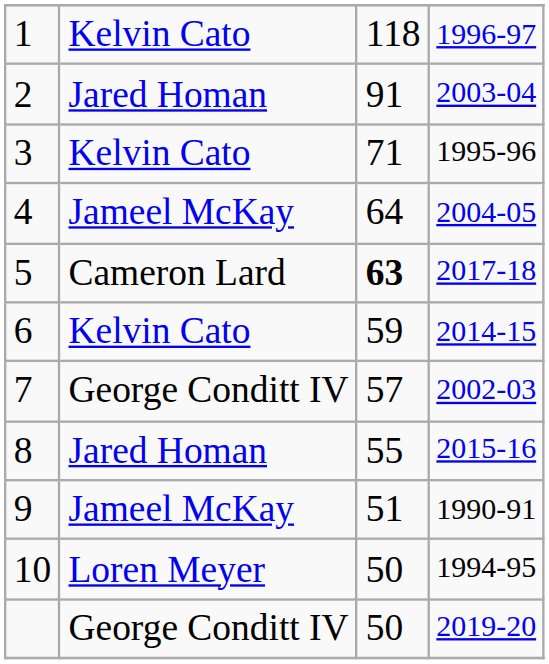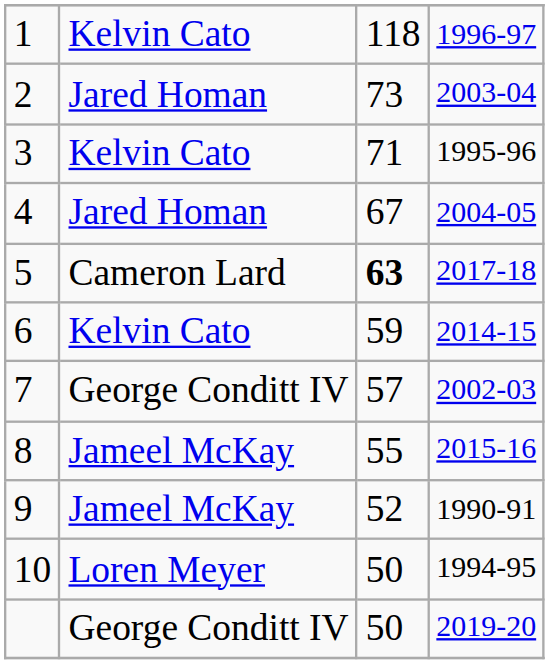2 | column 3: 91 -> 73
4 | column 2: Jameel McKay -> Jared Homan
4 | column 3: 64 -> 67
8 | column 2: Jared Homan -> Jameel McKay
9 | column 3: 51 -> 52
